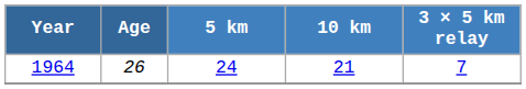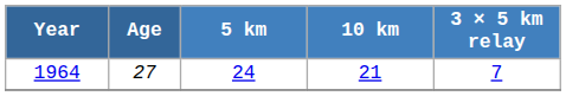1964 | Age: 26 -> 27
